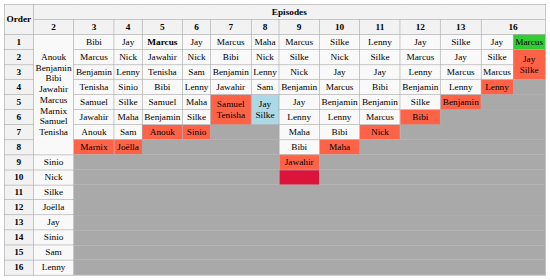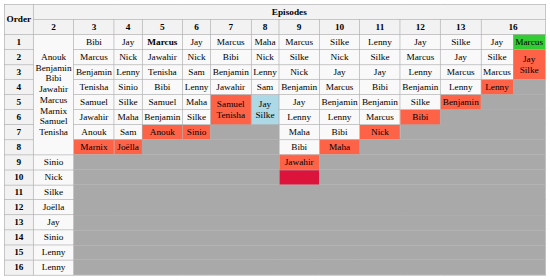15 | Episodes / 2: Sam -> Lenny
